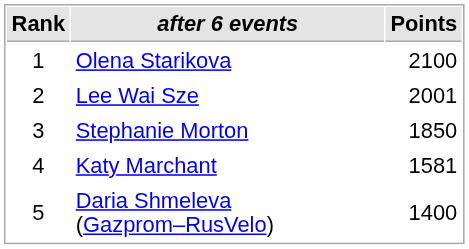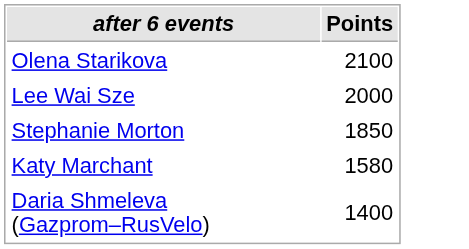- column: Rank | 1 | 2 | 3 | 4 | 5
Lee Wai Sze | Points: 2001 -> 2000
Katy Marchant | Points: 1581 -> 1580
